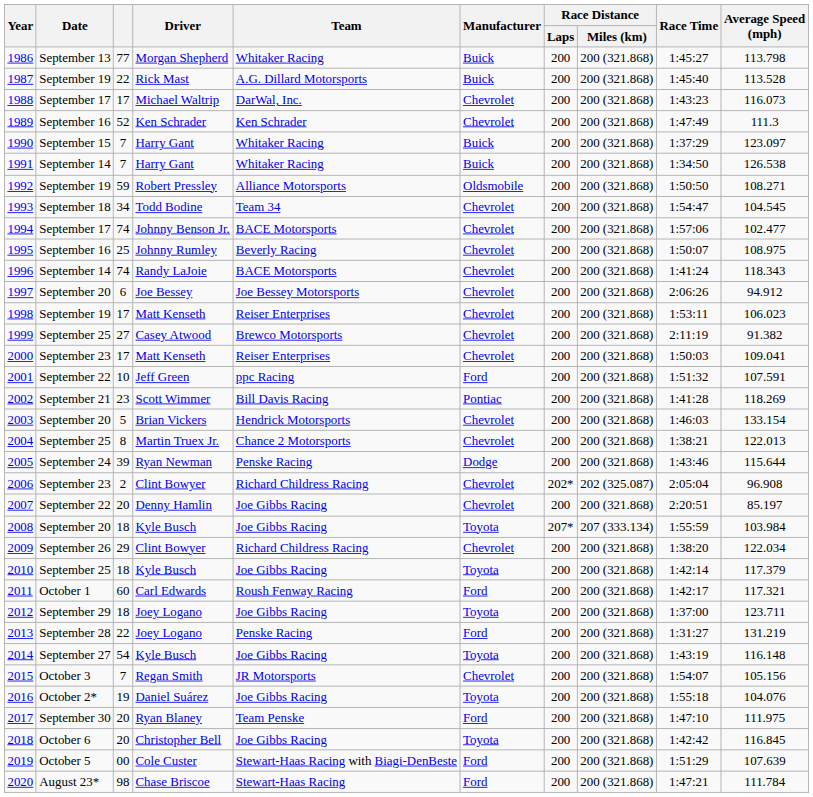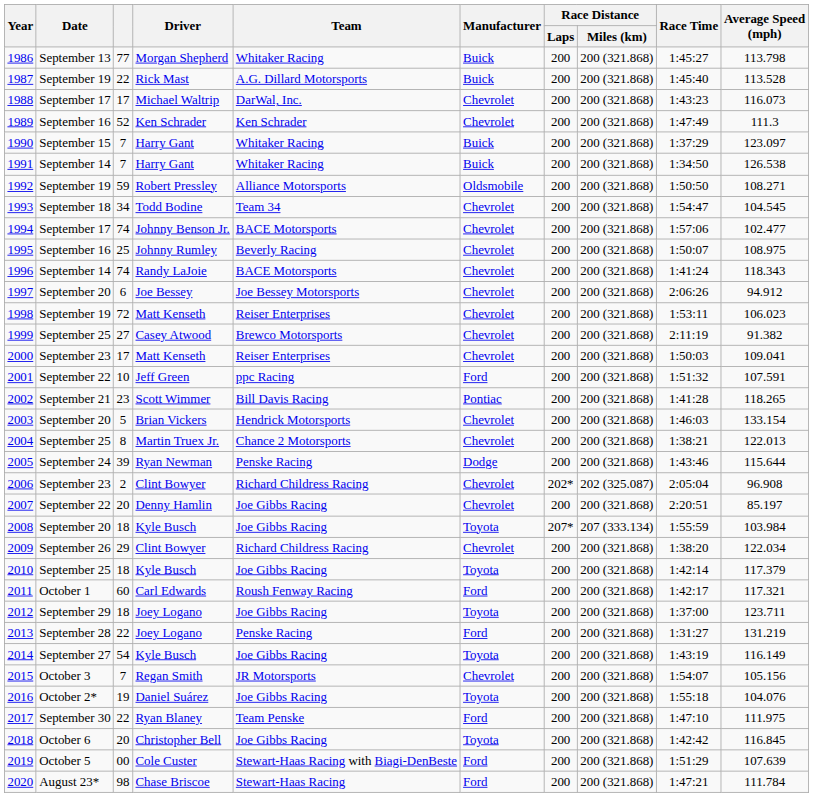1998 | column 3: 17 -> 72
2002 | Average Speed (mph): 118.269 -> 118.265
2014 | Average Speed (mph): 116.148 -> 116.149
2017 | column 3: 20 -> 22
